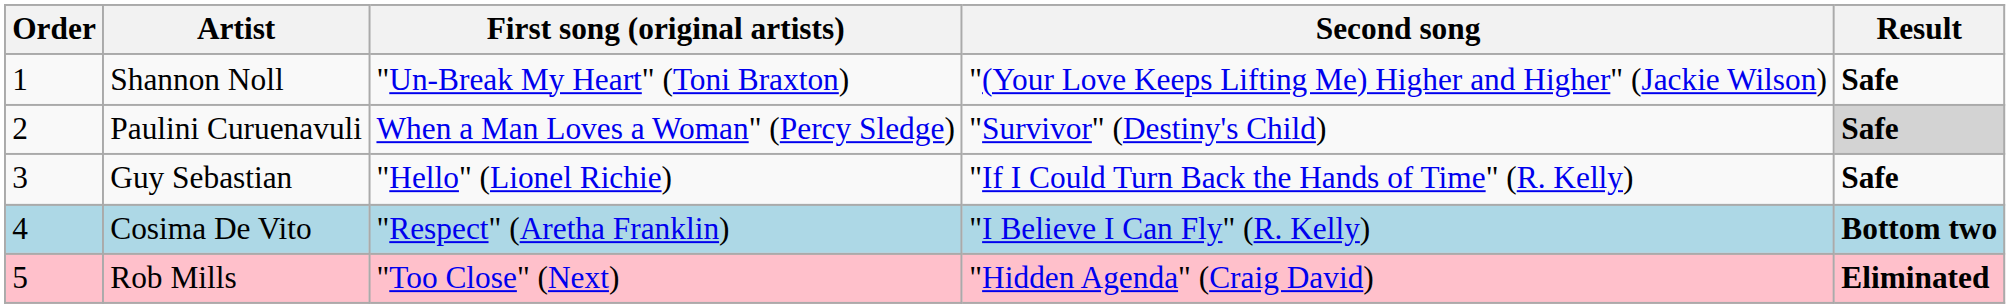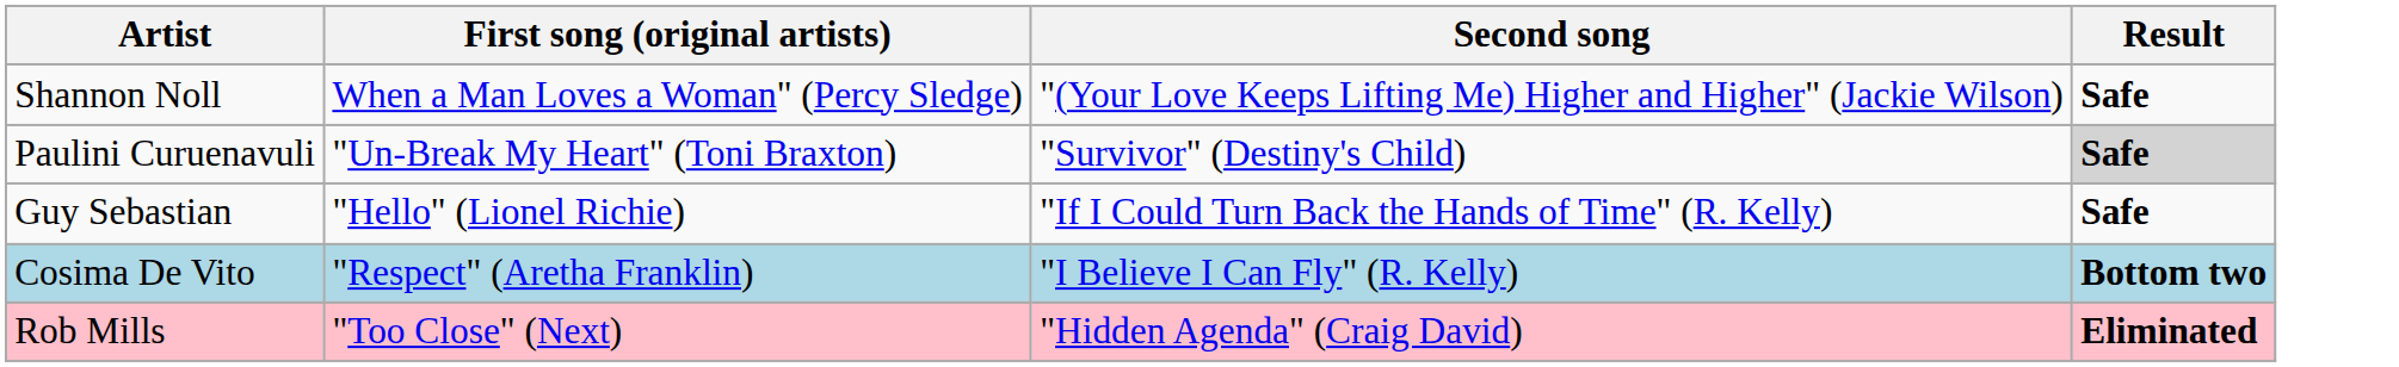- column: Order | 1 | 2 | 3 | 4 | 5
Shannon Noll | First song (original artists): "Un-Break My Heart" (Toni Braxton) -> When a Man Loves a Woman" (Percy Sledge)
Paulini Curuenavuli | First song (original artists): When a Man Loves a Woman" (Percy Sledge) -> "Un-Break My Heart" (Toni Braxton)
